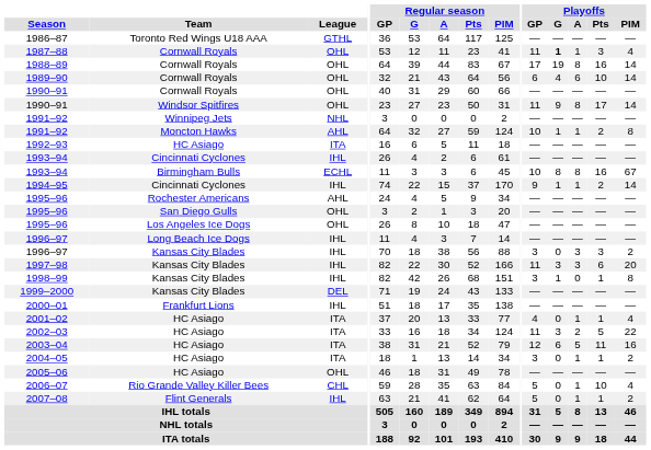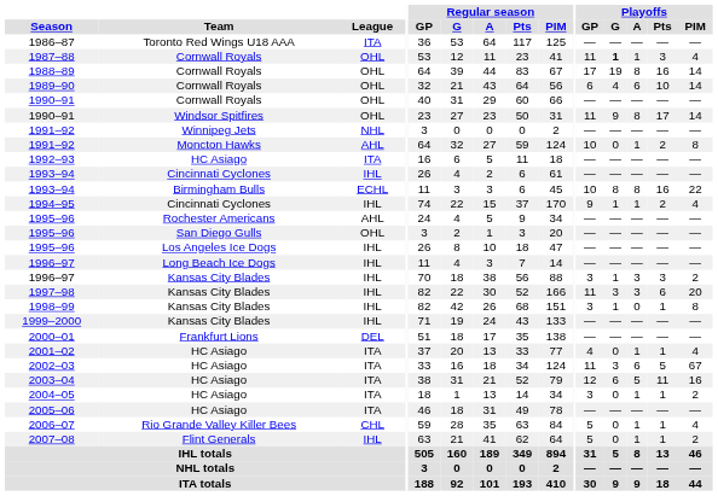1986–87 | League: GTHL -> ITA
1991–92 / Moncton Hawks | Playoffs / G: 1 -> 0
1993–94 / Birmingham Bulls | Playoffs / PIM: 67 -> 22
1994–95 | Playoffs / PIM: 14 -> 4
1995–96 / Los Angeles Ice Dogs | League: OHL -> IHL
1996–97 / Kansas City Blades | Playoffs / G: 0 -> 1
1999–2000 | League: DEL -> IHL
2000–01 | League: IHL -> DEL
2002–03 | Playoffs / A: 2 -> 6
2002–03 | Playoffs / PIM: 22 -> 67
2005–06 | League: OHL -> ITA
2006–07 | Playoffs / Pts: 10 -> 1
